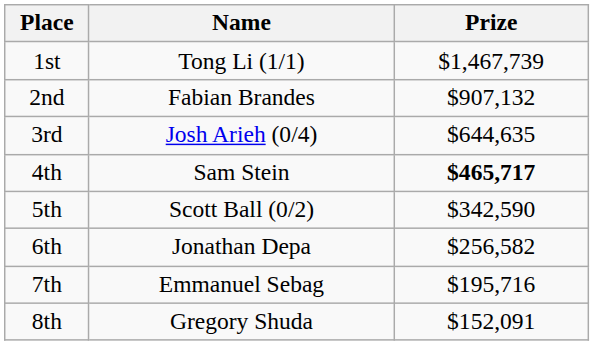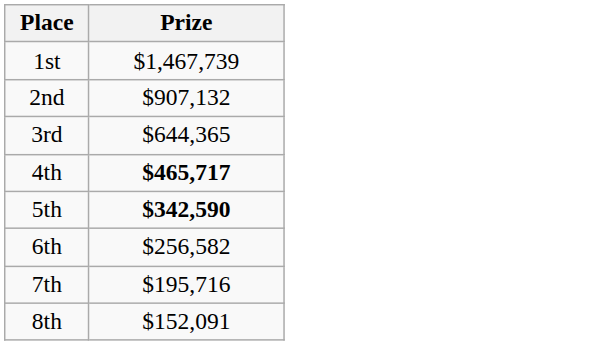- column: Name | Tong Li (1/1) | Fabian Brandes | Josh Arieh (0/4) | Sam Stein | Scott Ball (0/2) | Jonathan Depa | Emmanuel Sebag | Gregory Shuda
3rd | Prize: $644,635 -> $644,365
5th | Prize: normal -> bold
